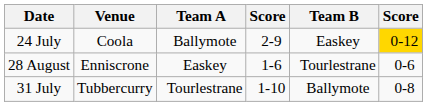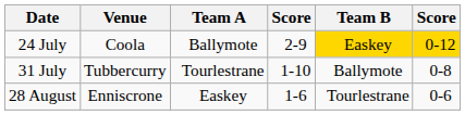24 July | Team B: no background -> gold background
rows swapped: 31 July <-> 28 August
